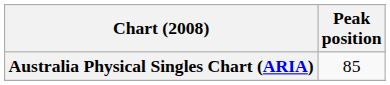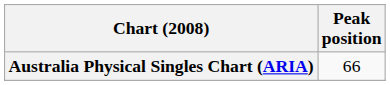Australia Physical Singles Chart (ARIA) | Peak position: 85 -> 66
